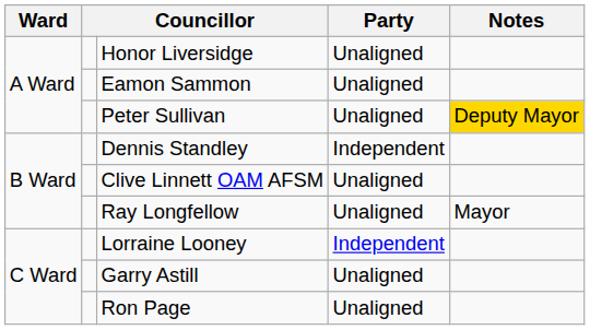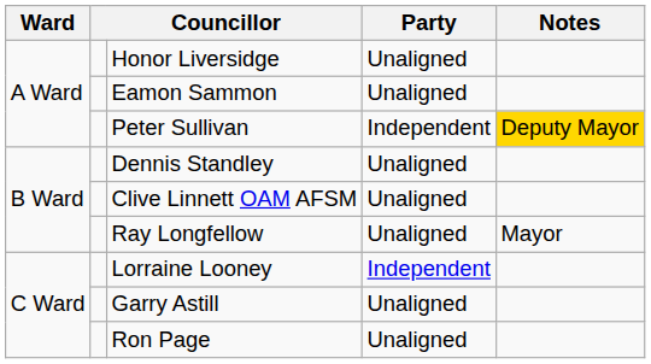Peter Sullivan | Party: Unaligned -> Independent
Dennis Standley | Party: Independent -> Unaligned
